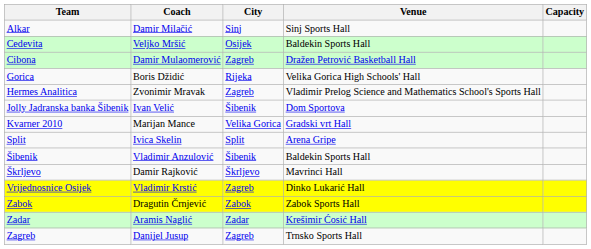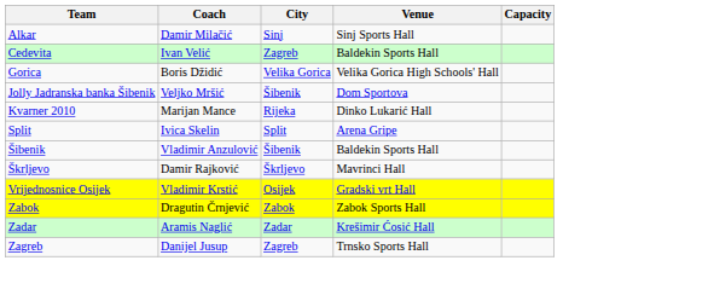Cedevita | Coach: Veljko Mršić -> Ivan Velić
Cedevita | City: Osijek -> Zagreb
- row: Cibona | Damir Mulaomerović | Zagreb | Dražen Petrović Basketball Hall
Gorica | City: Rijeka -> Velika Gorica
- row: Hermes Analitica | Zvonimir Mravak | Zagreb | Vladimir Prelog Science and Mathematics School's Sports Hall
Jolly Jadranska banka Šibenik | Coach: Ivan Velić -> Veljko Mršić
Kvarner 2010 | City: Velika Gorica -> Rijeka
Kvarner 2010 | Venue: Gradski vrt Hall -> Dinko Lukarić Hall
Vrijednosnice Osijek | City: Zagreb -> Osijek
Vrijednosnice Osijek | Venue: Dinko Lukarić Hall -> Gradski vrt Hall
